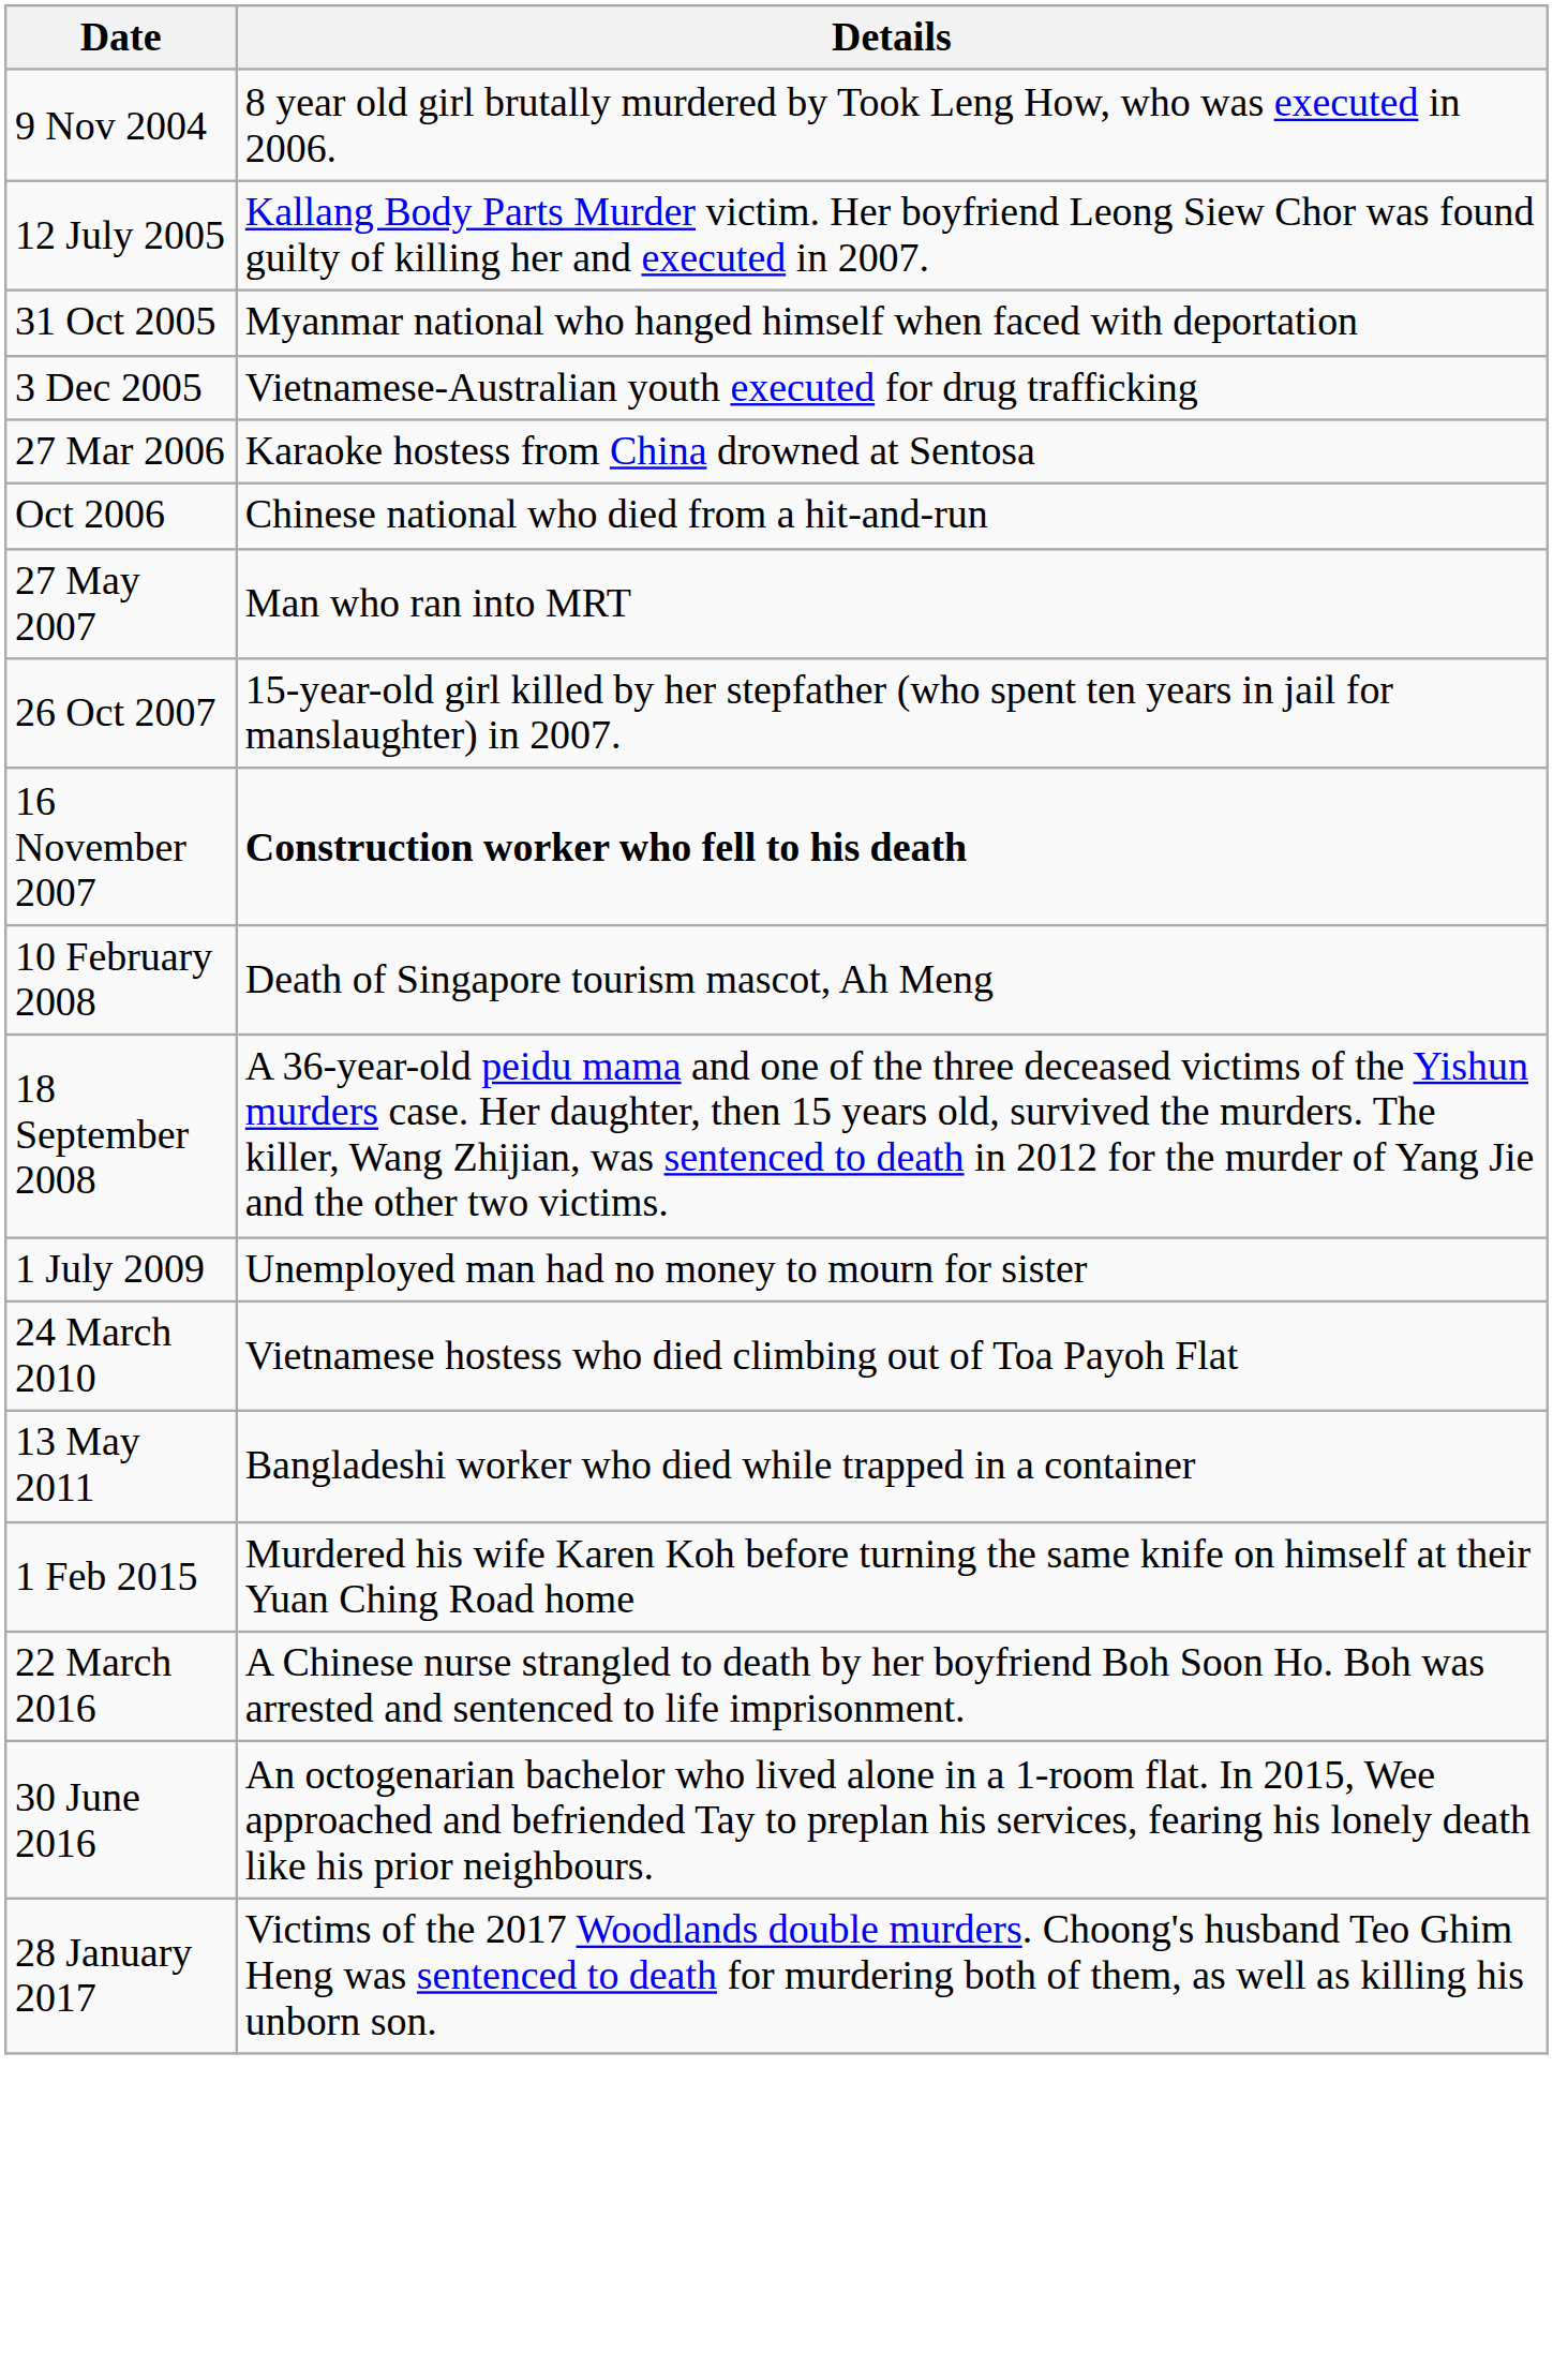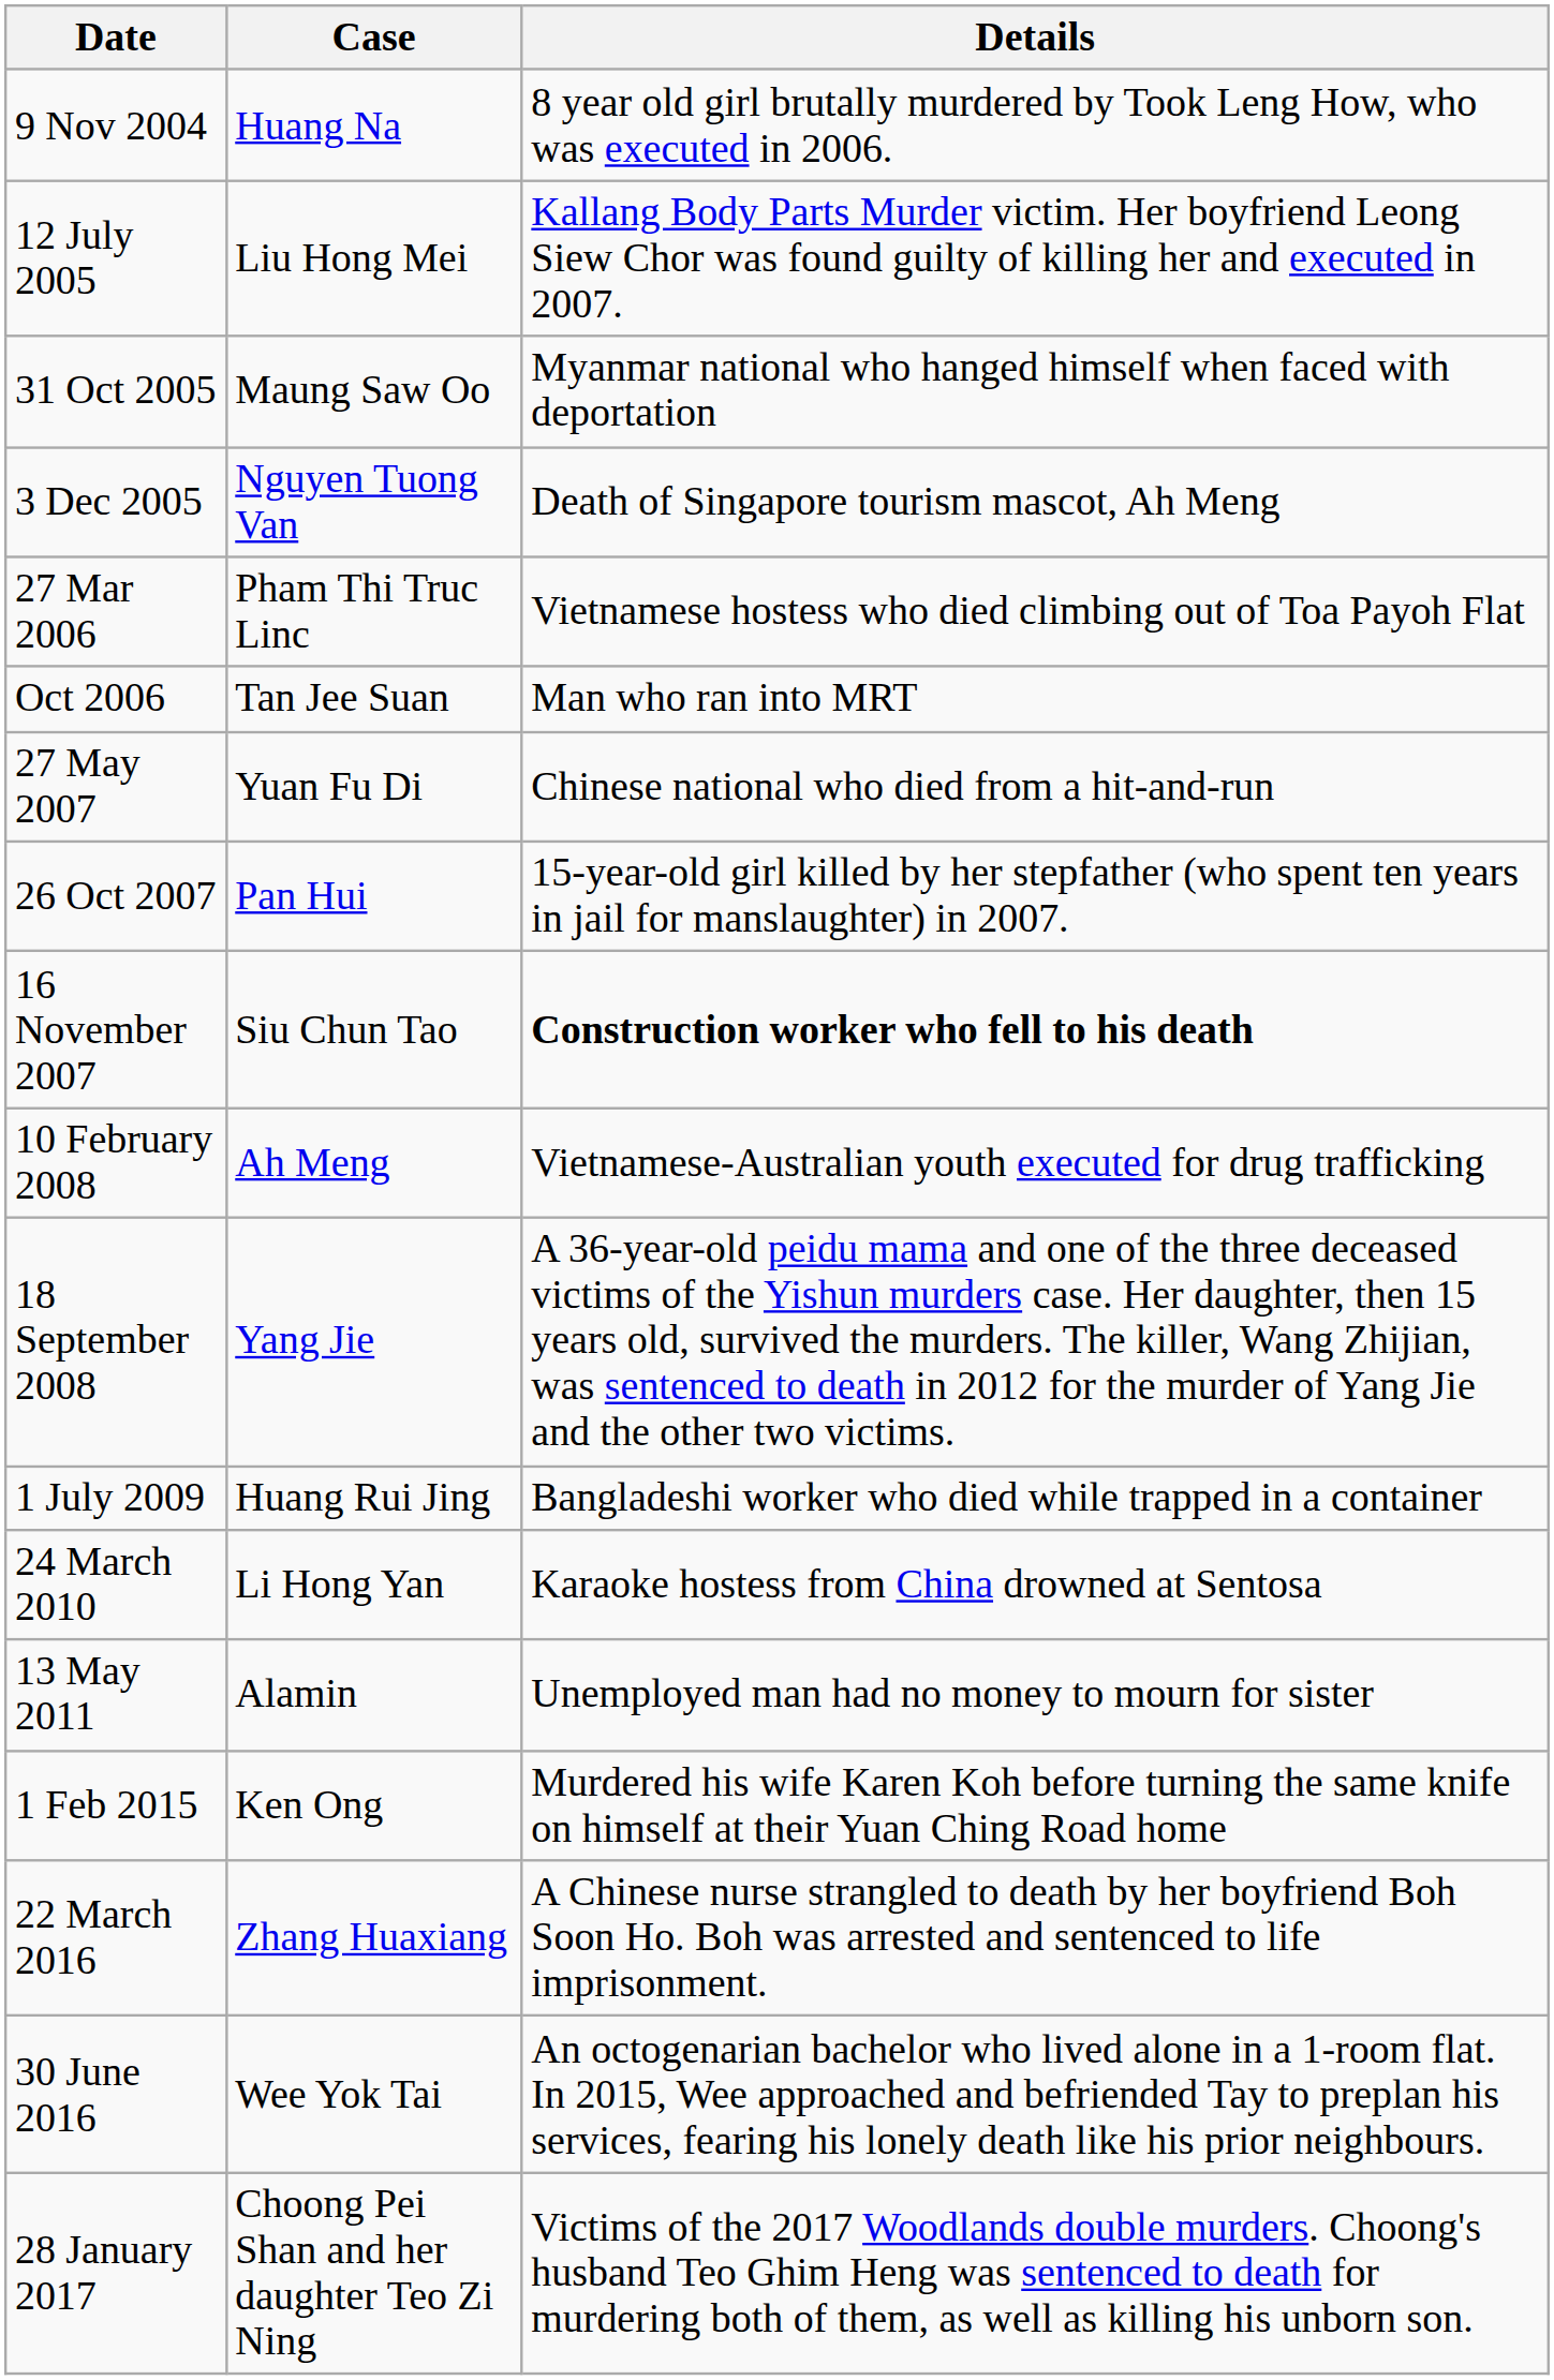+ column: Case | Huang Na | Liu Hong Mei | Maung Saw Oo | Nguyen Tuong Van | Pham Thi Truc Linc | Tan Jee Suan | Yuan Fu Di | Pan Hui | Siu Chun Tao | Ah Meng | Yang Jie | Huang Rui Jing | Li Hong Yan | Alamin | Ken Ong | Zhang Huaxiang | Wee Yok Tai | Choong Pei Shan and her daughter Teo Zi Ning
3 Dec 2005 | Details: Vietnamese-Australian youth executed for drug trafficking -> Death of Singapore tourism mascot, Ah Meng
27 Mar 2006 | Details: Karaoke hostess from China drowned at Sentosa -> Vietnamese hostess who died climbing out of Toa Payoh Flat
Oct 2006 | Details: Chinese national who died from a hit-and-run -> Man who ran into MRT
27 May 2007 | Details: Man who ran into MRT -> Chinese national who died from a hit-and-run
10 February 2008 | Details: Death of Singapore tourism mascot, Ah Meng -> Vietnamese-Australian youth executed for drug trafficking
1 July 2009 | Details: Unemployed man had no money to mourn for sister -> Bangladeshi worker who died while trapped in a container
24 March 2010 | Details: Vietnamese hostess who died climbing out of Toa Payoh Flat -> Karaoke hostess from China drowned at Sentosa
13 May 2011 | Details: Bangladeshi worker who died while trapped in a container -> Unemployed man had no money to mourn for sister
